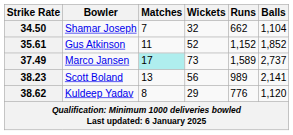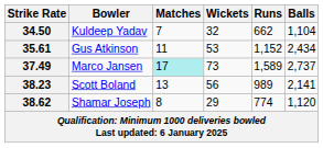34.50 | Bowler: Shamar Joseph -> Kuldeep Yadav
35.61 | Wickets: 52 -> 53
35.61 | Balls: 1,852 -> 2,434
38.62 | Bowler: Kuldeep Yadav -> Shamar Joseph
38.62 | Runs: 776 -> 774
